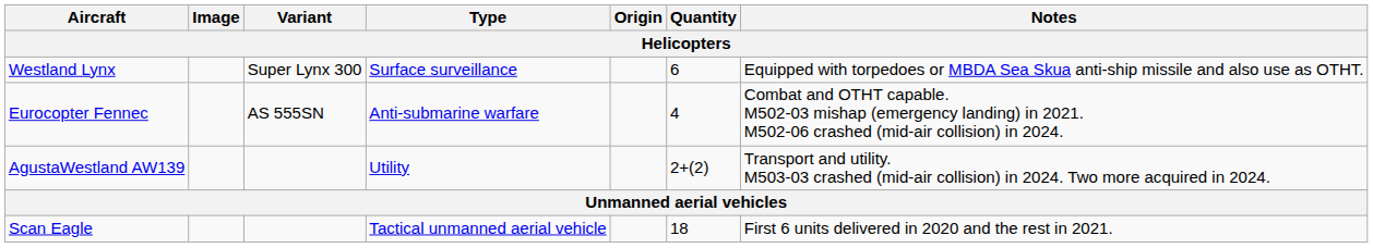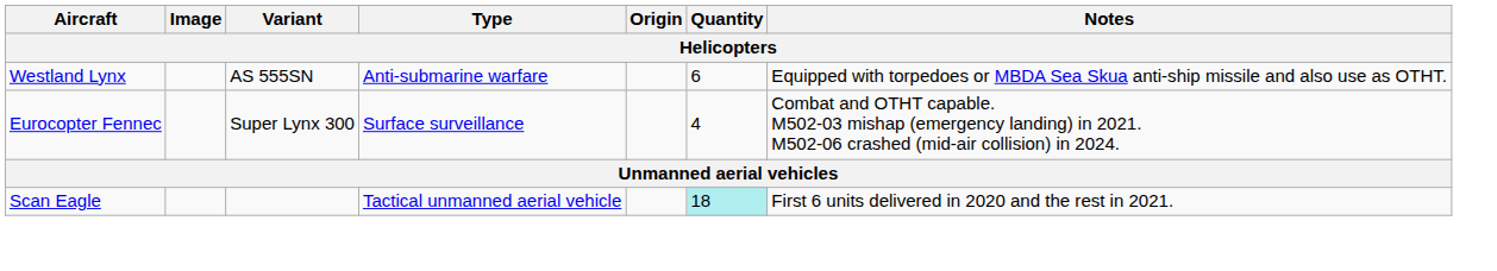Westland Lynx | Variant: Super Lynx 300 -> AS 555SN
Westland Lynx | Type: Surface surveillance -> Anti-submarine warfare
Eurocopter Fennec | Variant: AS 555SN -> Super Lynx 300
Eurocopter Fennec | Type: Anti-submarine warfare -> Surface surveillance
- row: AgustaWestland AW139 | Utility | 2+(2) | Transport and utility. M503-03 crashed (mid-air collision) in 2024. Two more acquired in 2024.
Scan Eagle | Quantity: no background -> paleturquoise background
